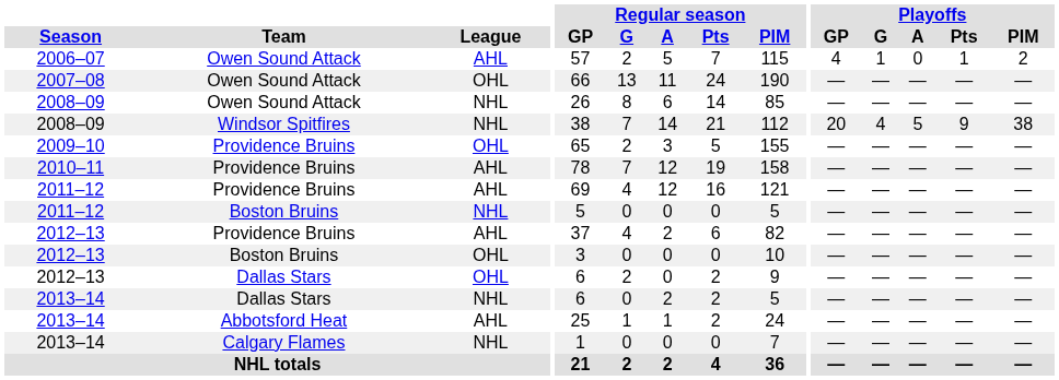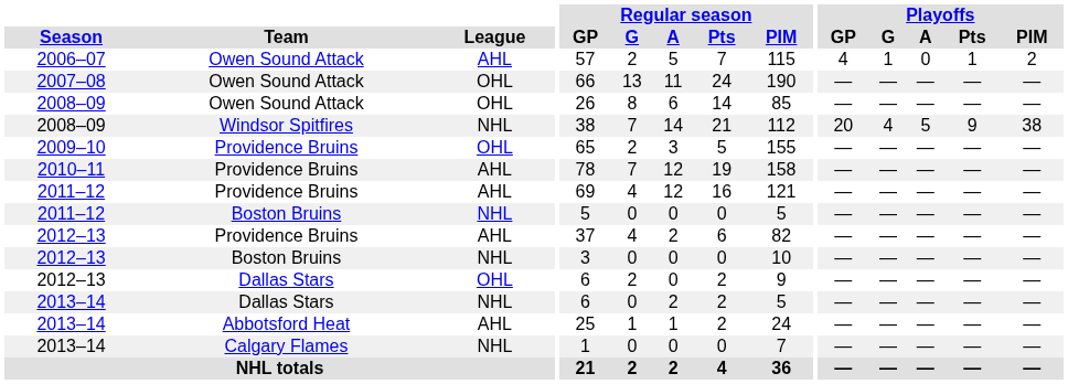2008–09 / Owen Sound Attack | League: NHL -> OHL
2012–13 / Boston Bruins | League: OHL -> NHL
